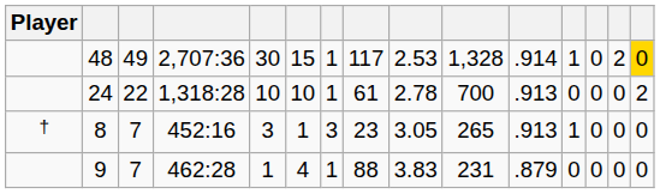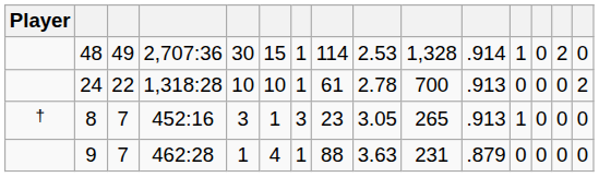48 | column 8: 117 -> 114
48 | column 15: gold background -> no background
9 | column 9: 3.83 -> 3.63
